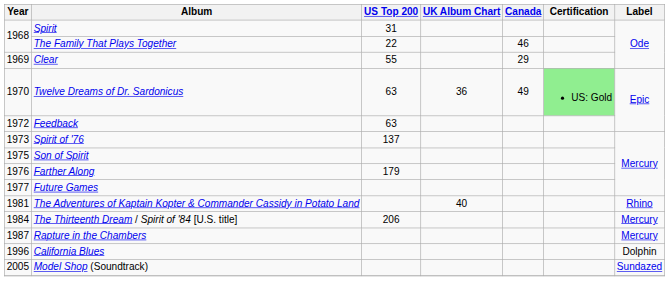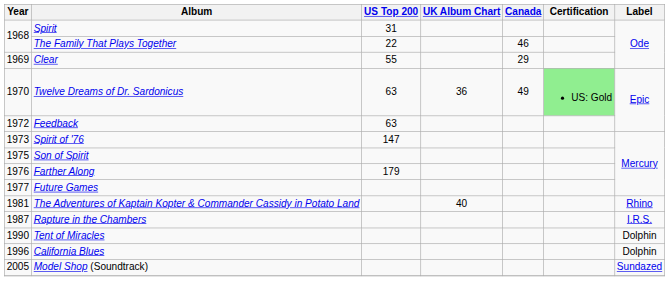Spirit of '76 | US Top 200: 137 -> 147
- row: 1984 | The Thirteenth Dream / Spirit of '84 [U.S. title] | 206 | Mercury
Rapture in the Chambers | Label: Mercury -> I.R.S.
+ row: 1990 | Tent of Miracles | Dolphin
